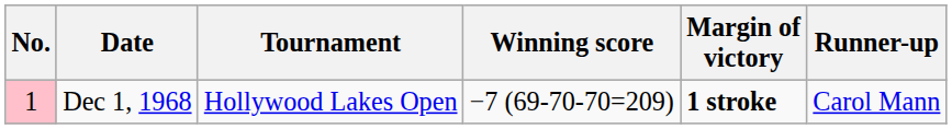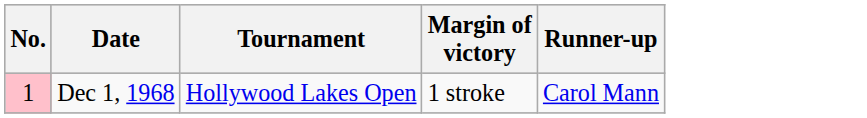- column: Winning score | −7 (69-70-70=209)
Dec 1, 1968 | Margin of victory: bold -> normal
